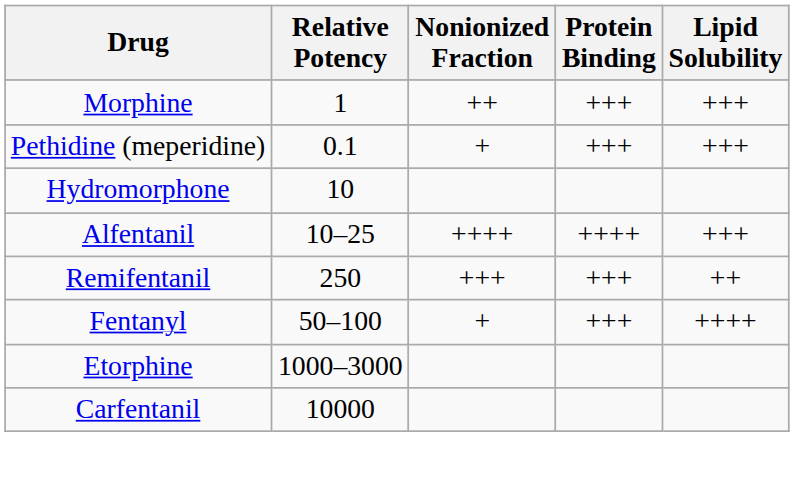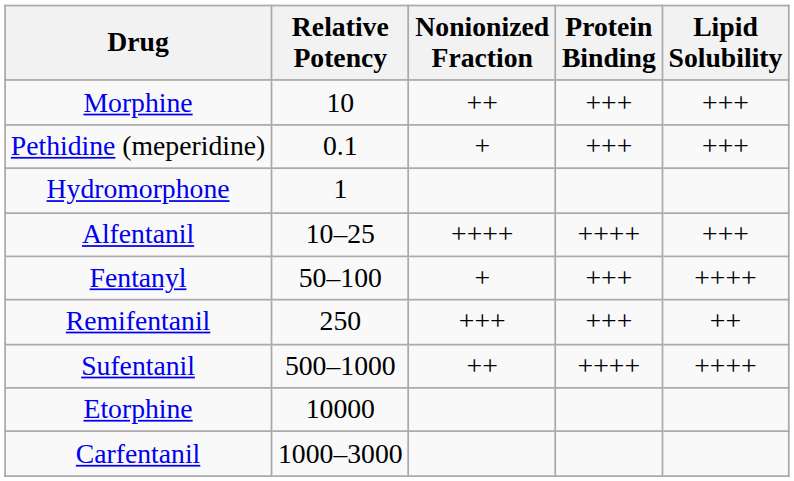Morphine | Relative Potency: 1 -> 10
Hydromorphone | Relative Potency: 10 -> 1
rows swapped: Fentanyl <-> Remifentanil
+ row: Sufentanil | 500–1000 | ++ | ++++ | ++++
Etorphine | Relative Potency: 1000–3000 -> 10000
Carfentanil | Relative Potency: 10000 -> 1000–3000
